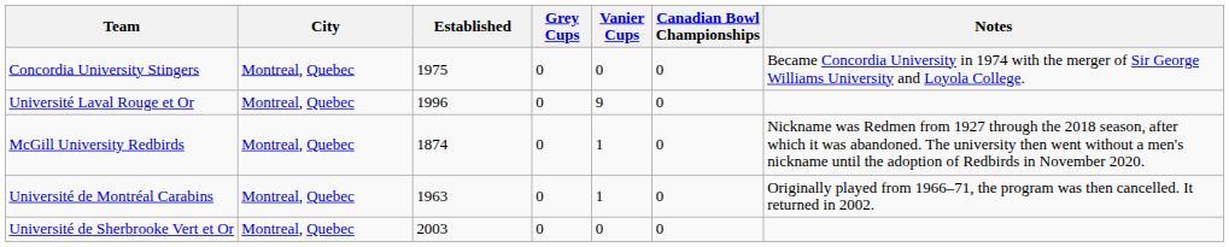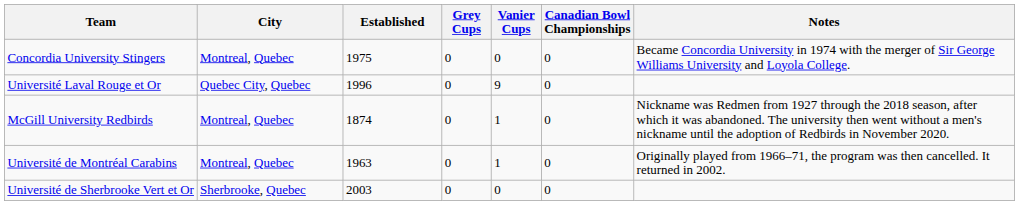Université Laval Rouge et Or | City: Montreal, Quebec -> Quebec City, Quebec
Université de Sherbrooke Vert et Or | City: Montreal, Quebec -> Sherbrooke, Quebec
